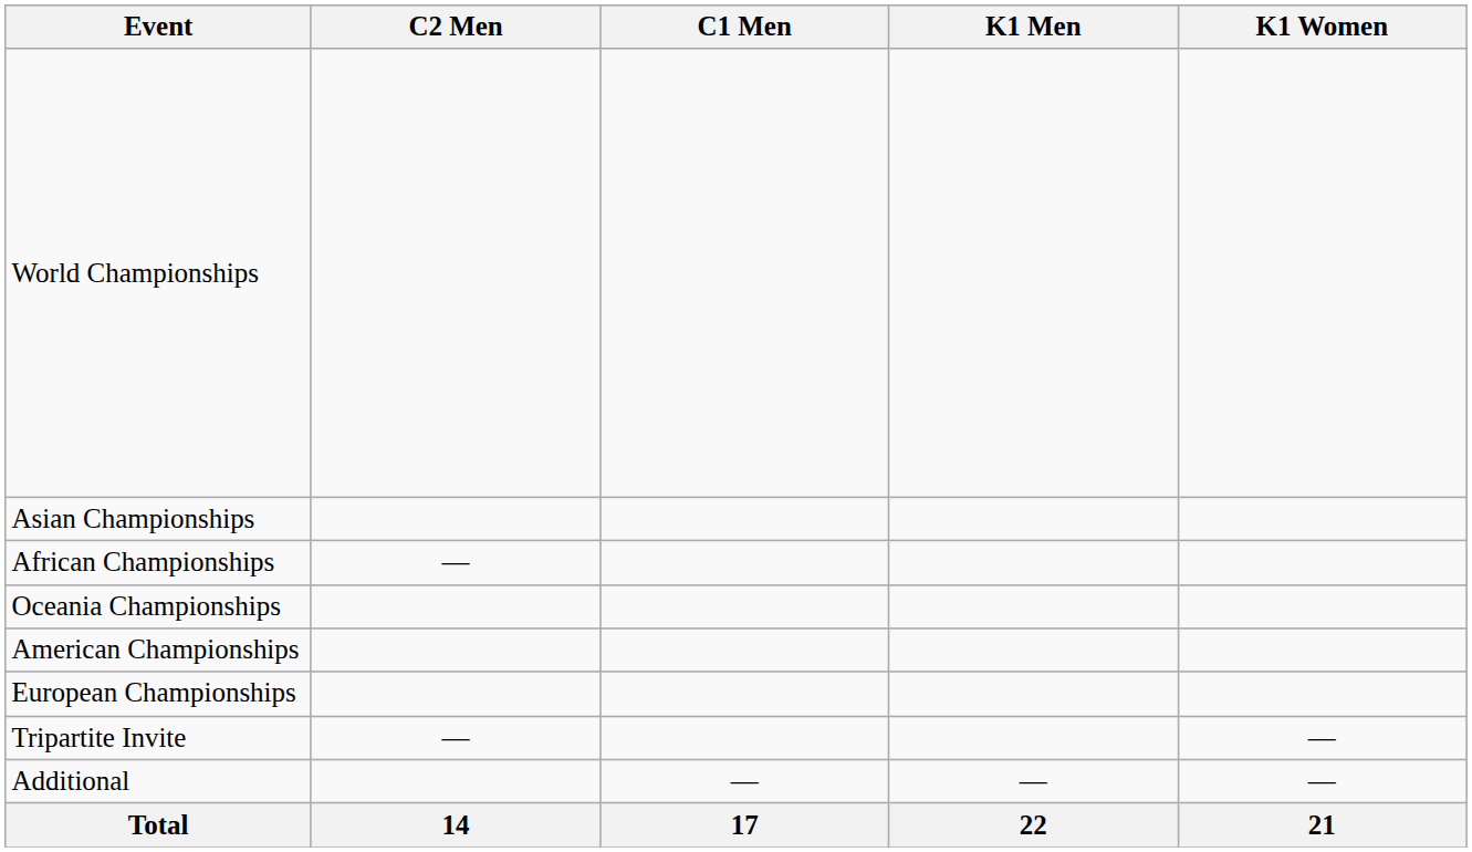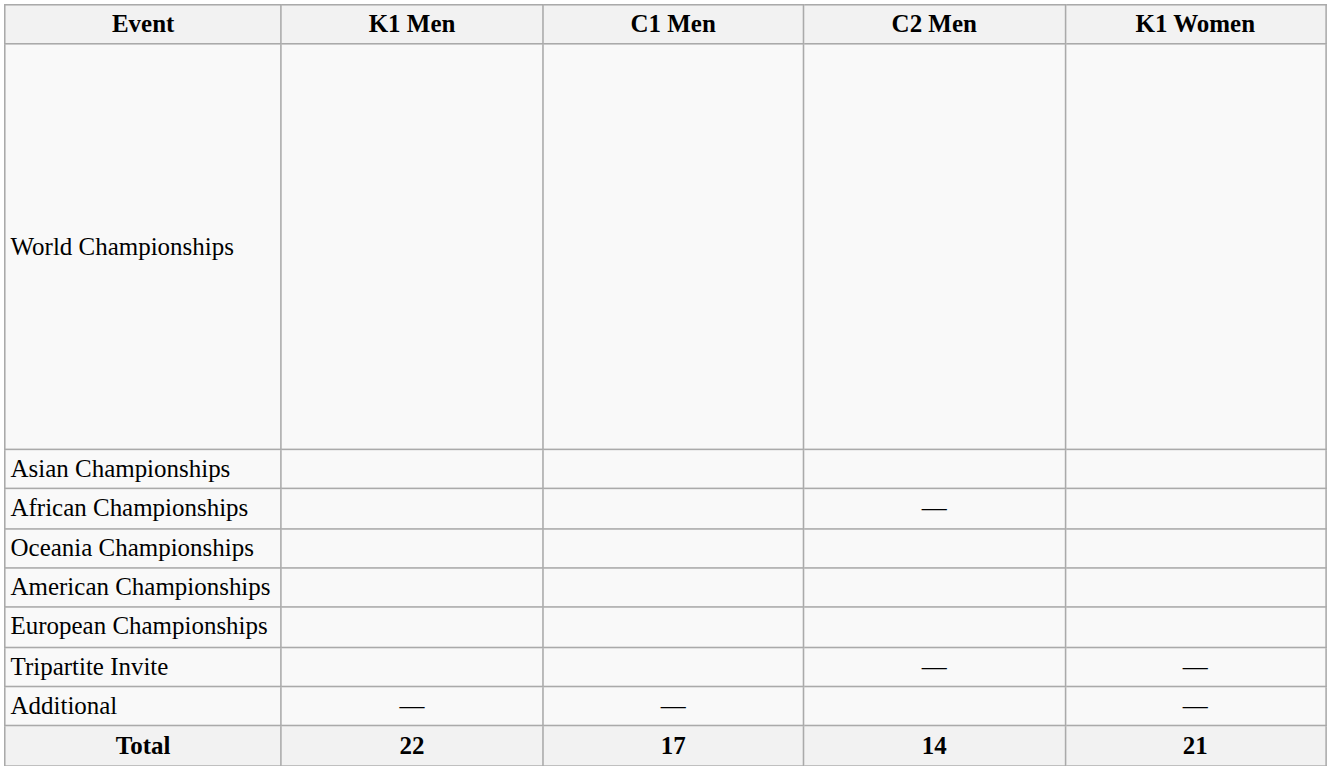columns swapped: K1 Men <-> C2 Men
